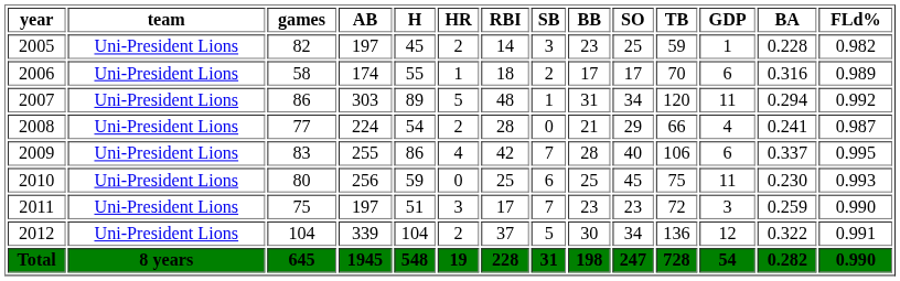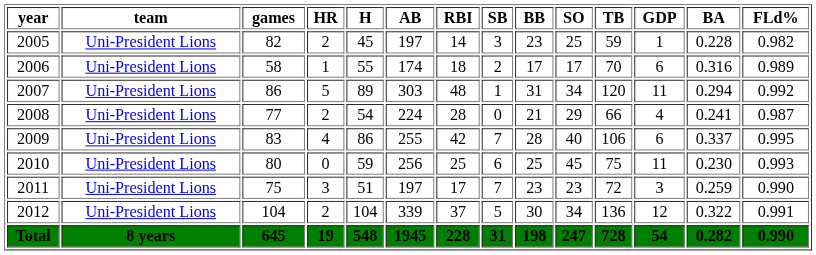columns swapped: AB <-> HR
